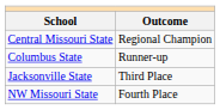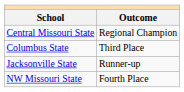Columbus State | Outcome: Runner-up -> Third Place
Jacksonville State | Outcome: Third Place -> Runner-up
